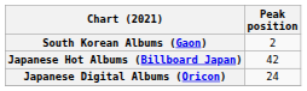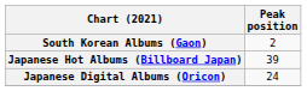Japanese Hot Albums (Billboard Japan) | Peak position: 42 -> 39
